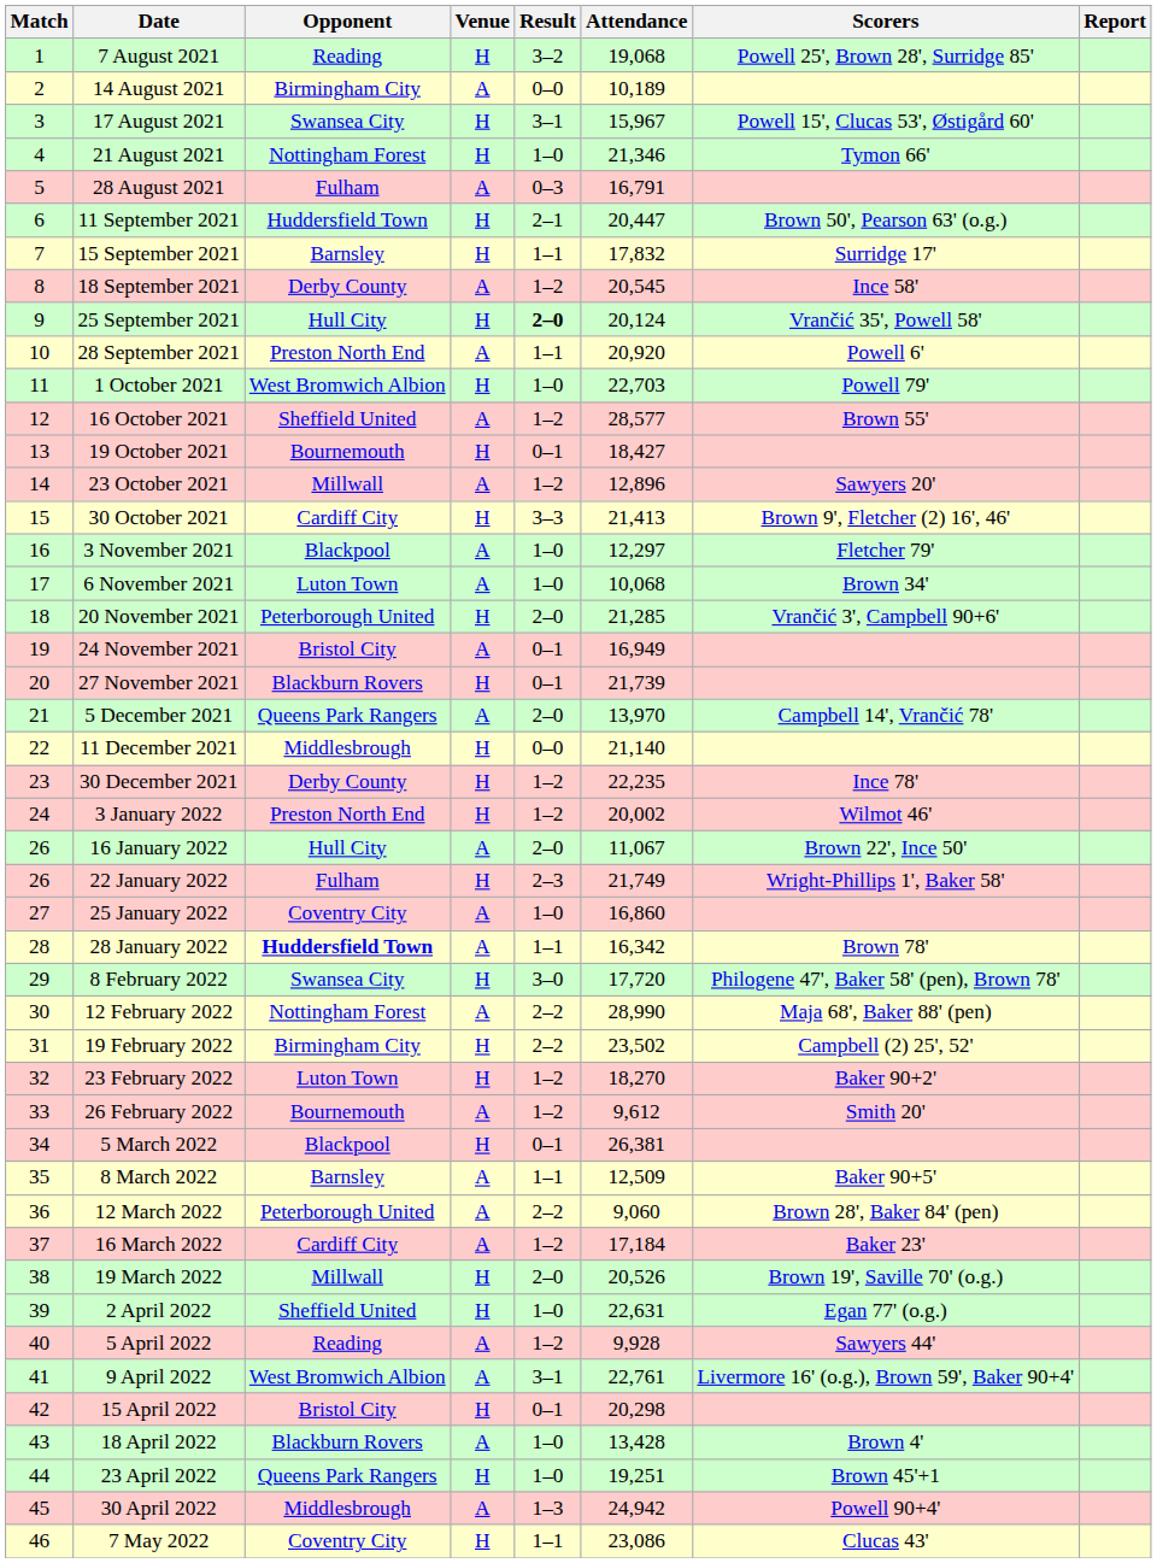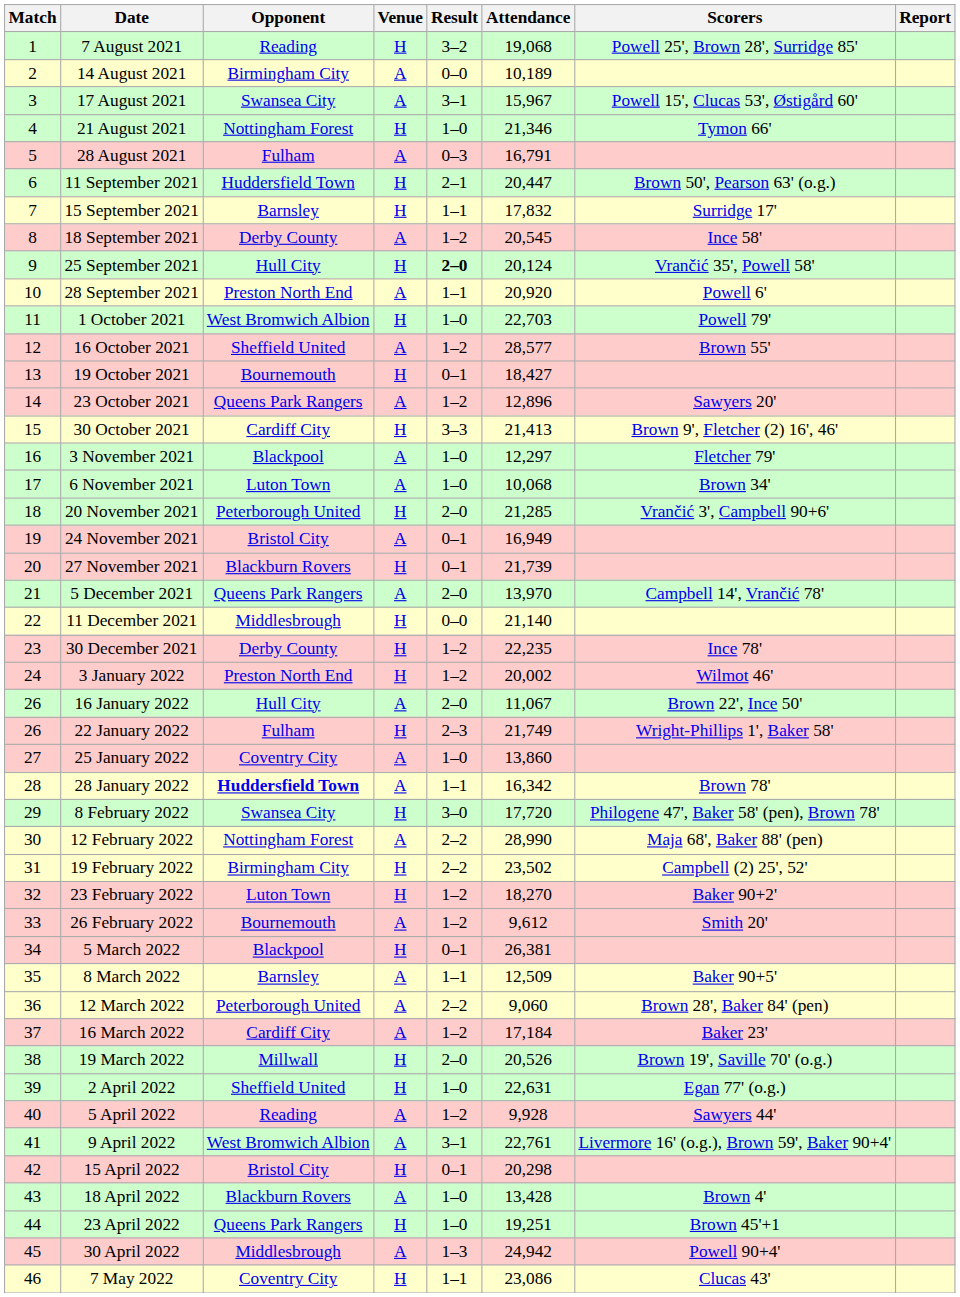17 August 2021 | Venue: H -> A
23 October 2021 | Opponent: Millwall -> Queens Park Rangers
25 January 2022 | Attendance: 16,860 -> 13,860
